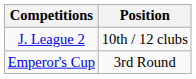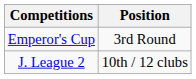rows swapped: J. League 2 <-> Emperor's Cup
